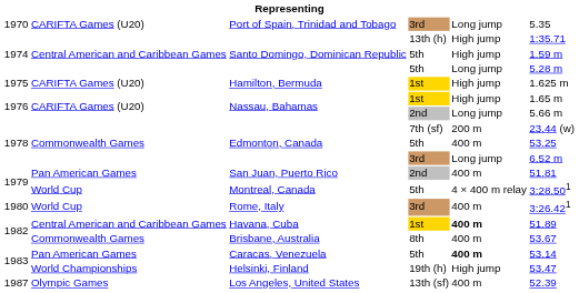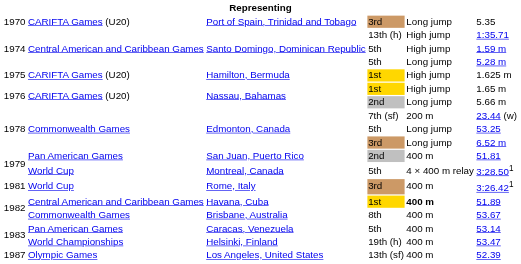Edmonton, Canada / 5th | column 5: 400 m -> Long jump
Rome, Italy | column 1: 1980 -> 1981
Caracas, Venezuela | column 5: bold -> normal
Helsinki, Finland | column 5: High jump -> 400 m
